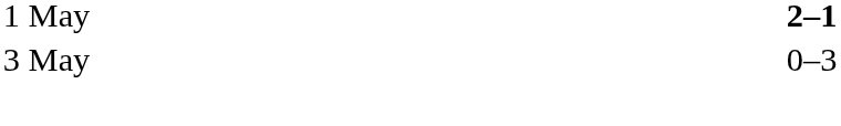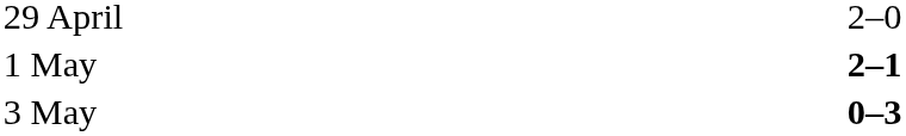+ row: 29 April | 2–0
3 May | column 3: normal -> bold
